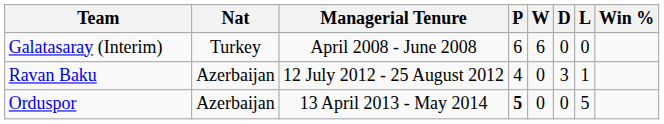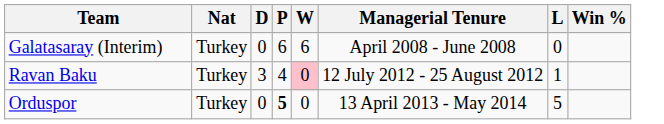columns swapped: Managerial Tenure <-> D
Ravan Baku | Nat: Azerbaijan -> Turkey
Ravan Baku | W: no background -> pink background
Orduspor | Nat: Azerbaijan -> Turkey
